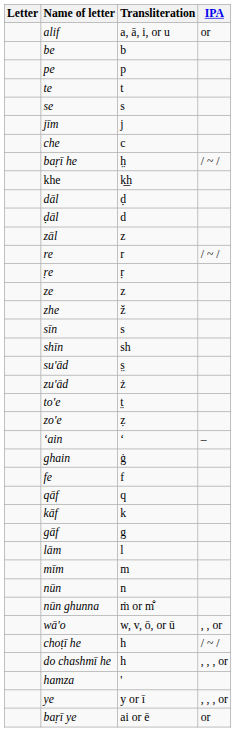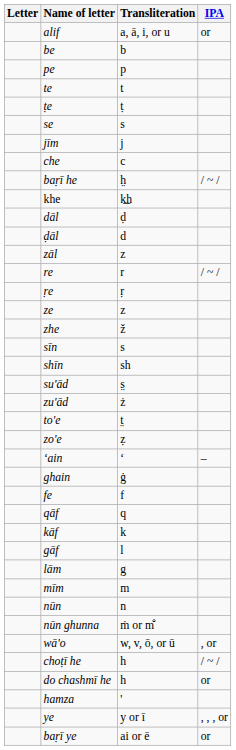+ row: ṭe | ṭ
gāf | Transliteration: g -> l
lām | Transliteration: l -> g
wā'o | IPA: , , or -> , or
do chashmī he | IPA: , , , or -> or
